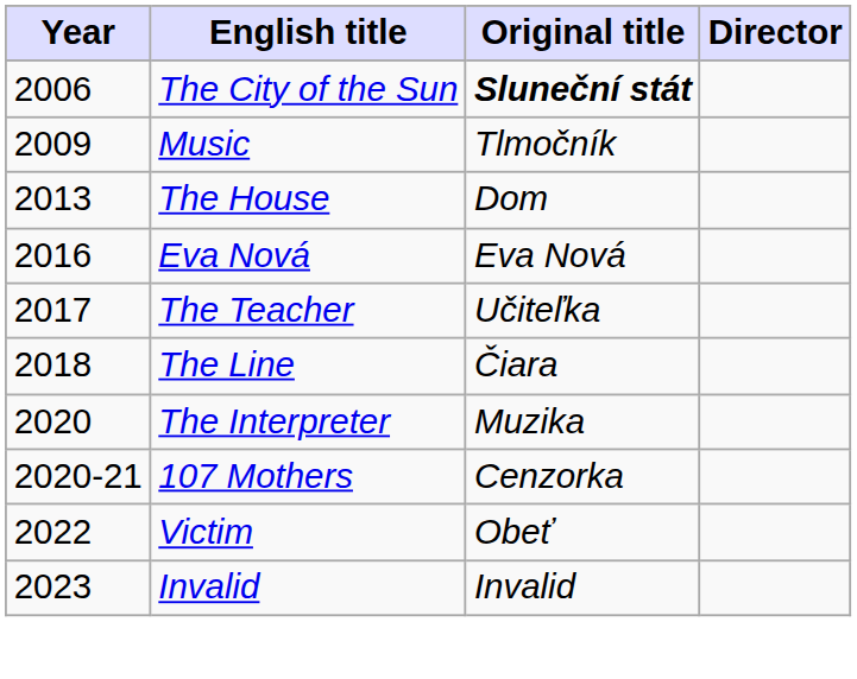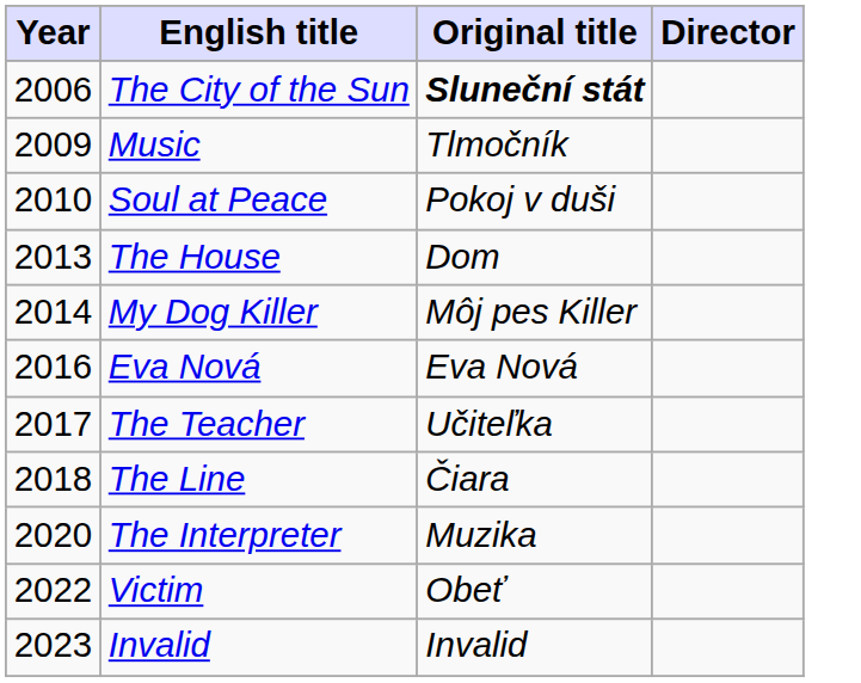+ row: 2010 | Soul at Peace | Pokoj v duši
+ row: 2014 | My Dog Killer | Môj pes Killer
- row: 2020-21 | 107 Mothers | Cenzorka
